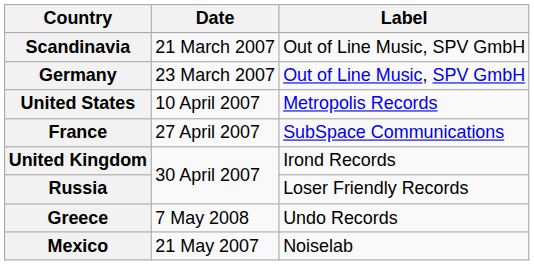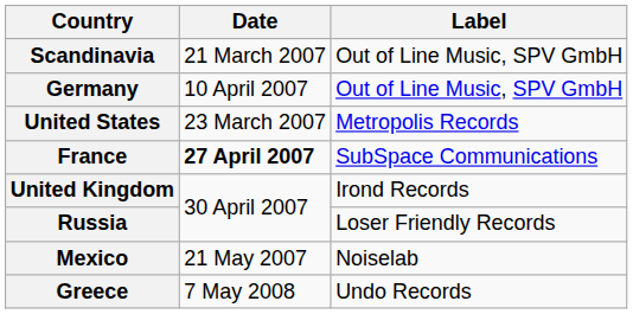Germany | Date: 23 March 2007 -> 10 April 2007
United States | Date: 10 April 2007 -> 23 March 2007
France | Date: normal -> bold
rows swapped: Mexico <-> Greece
